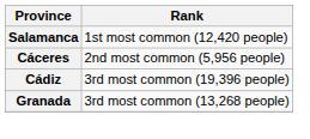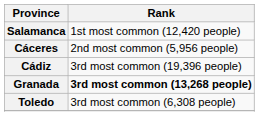Granada | Rank: normal -> bold
+ row: Toledo | 3rd most common (6,308 people)
